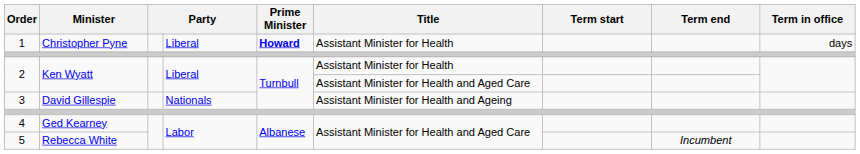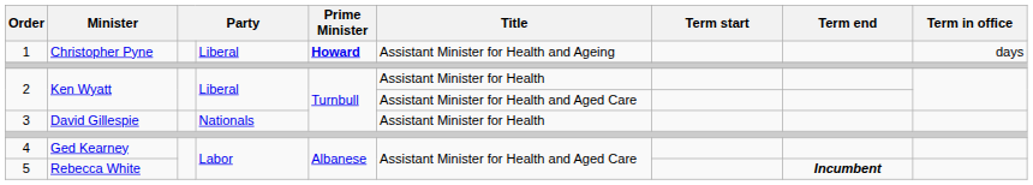1 | Title: Assistant Minister for Health -> Assistant Minister for Health and Ageing
3 | Title: Assistant Minister for Health and Ageing -> Assistant Minister for Health
5 | Term end: normal -> bold
